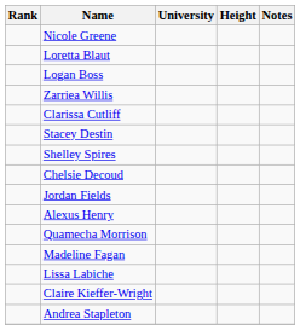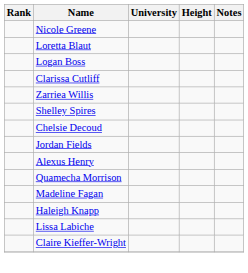rows swapped: Zarriea Willis <-> Clarissa Cutliff
- row: Stacey Destin
+ row: Haleigh Knapp
- row: Andrea Stapleton
